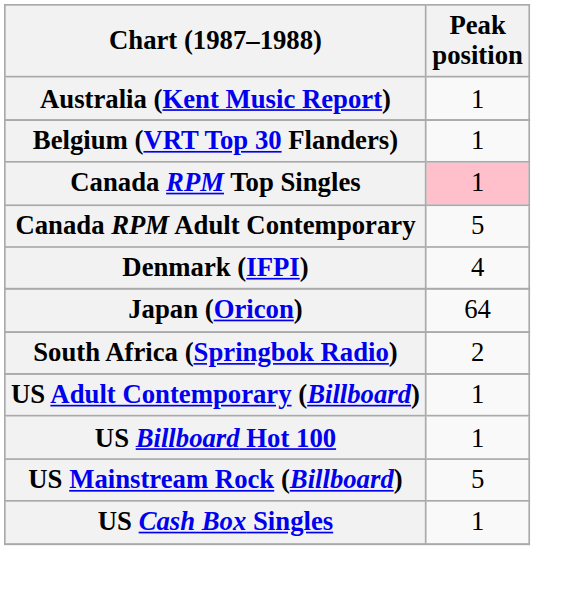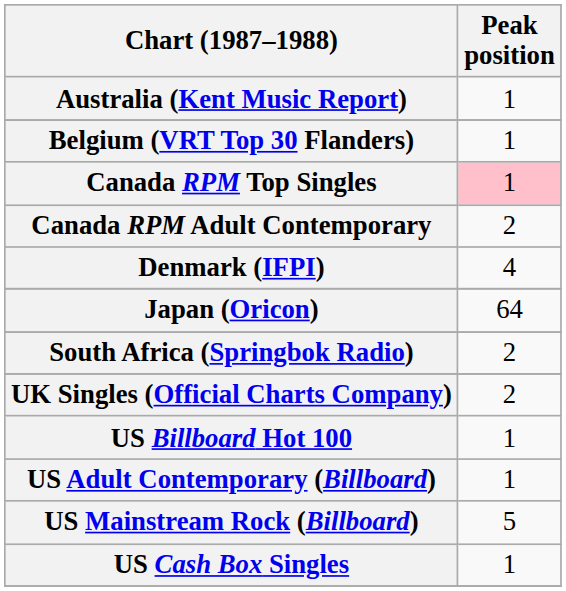Canada RPM Adult Contemporary | Peak position: 5 -> 2
+ row: UK Singles (Official Charts Company) | 2
rows swapped: US Billboard Hot 100 <-> US Adult Contemporary (Billboard)
